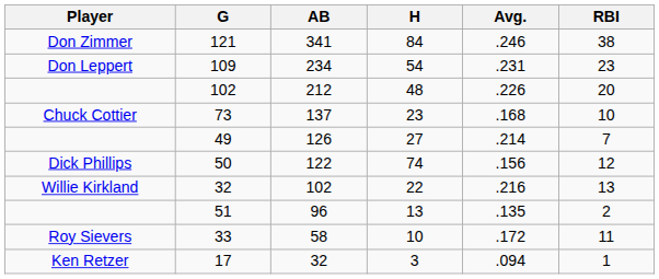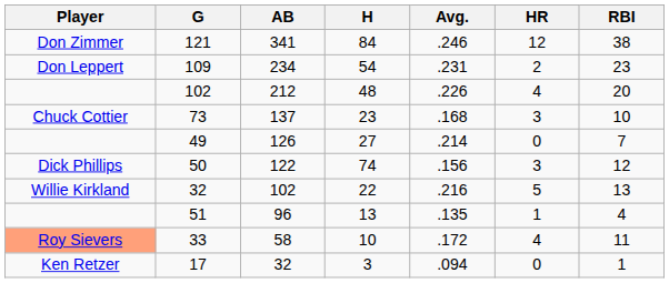+ column: HR | 12 | 2 | 4 | 3 | 0 | 3 | 5 | 1 | 4 | 0
51 | RBI: 2 -> 4
33 | Player: no background -> lightsalmon background
